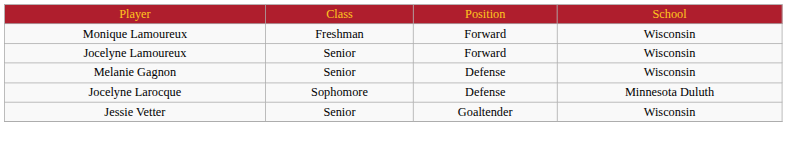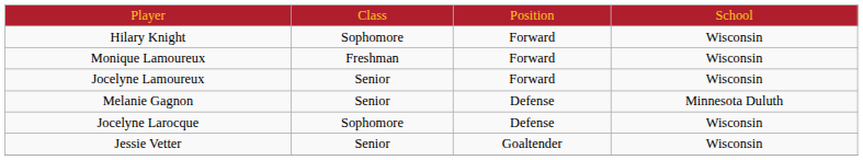+ row: Hilary Knight | Sophomore | Forward | Wisconsin
Melanie Gagnon | column 4: Wisconsin -> Minnesota Duluth
Jocelyne Larocque | column 4: Minnesota Duluth -> Wisconsin
